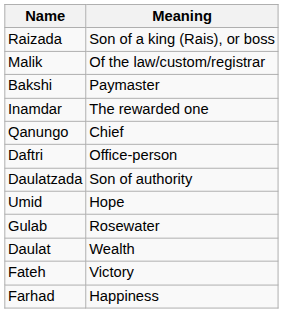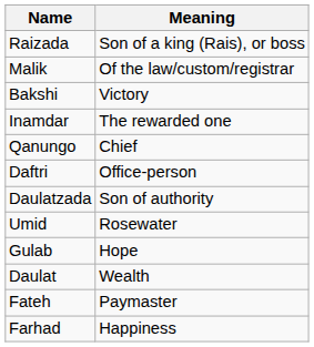Bakshi | Meaning: Paymaster -> Victory
Umid | Meaning: Hope -> Rosewater
Gulab | Meaning: Rosewater -> Hope
Fateh | Meaning: Victory -> Paymaster
